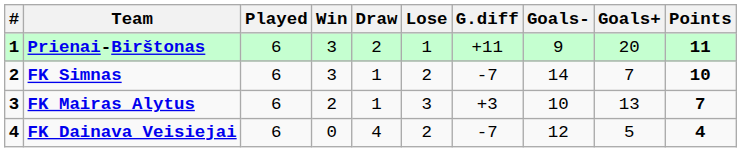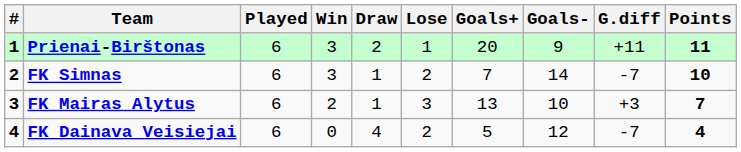columns swapped: Goals+ <-> G.diff
